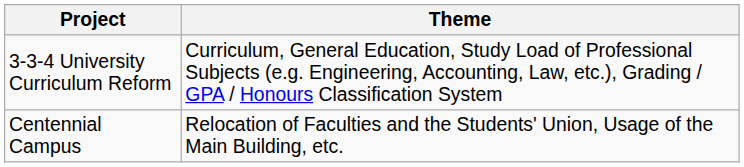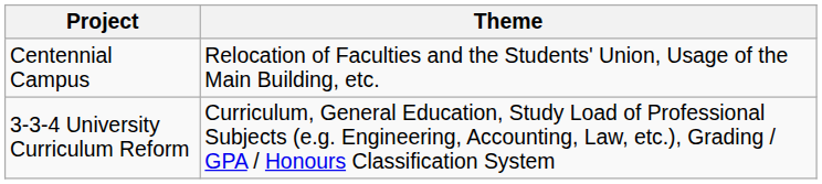rows swapped: 3-3-4 University Curriculum Reform <-> Centennial Campus
